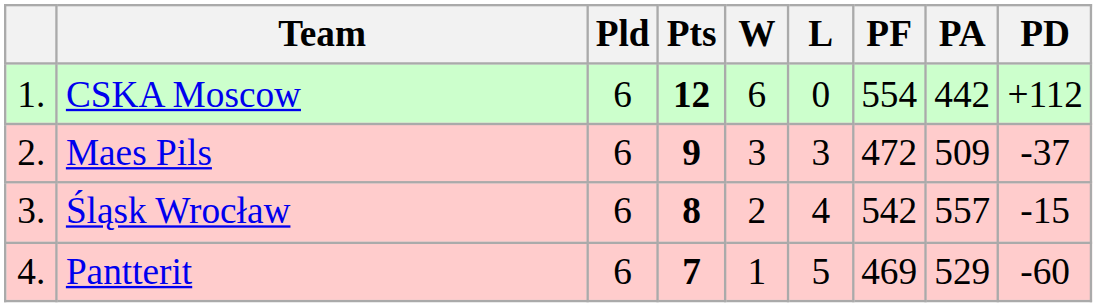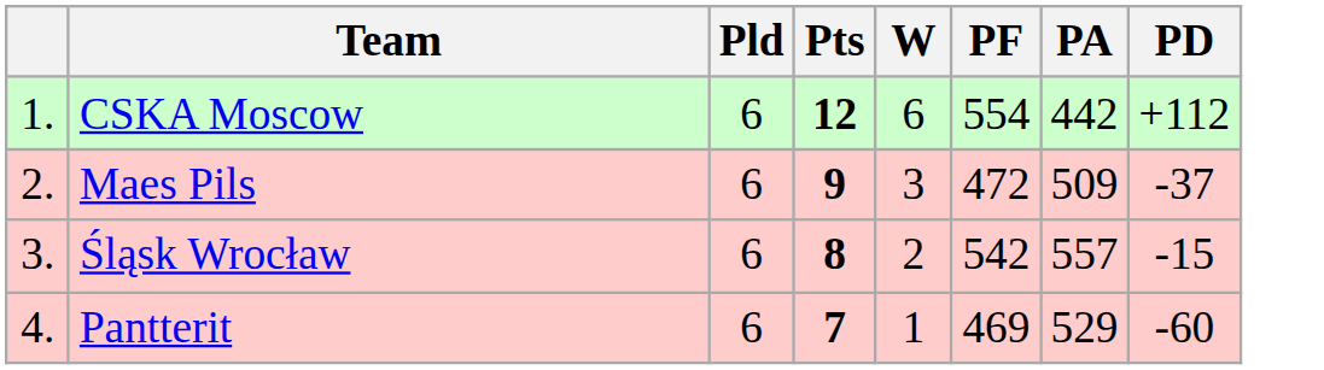- column: L | 0 | 3 | 4 | 5
